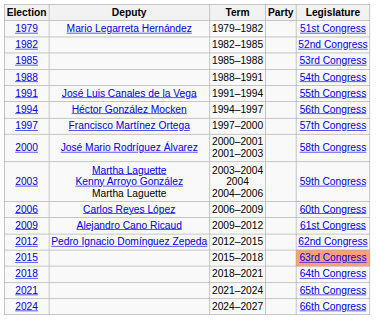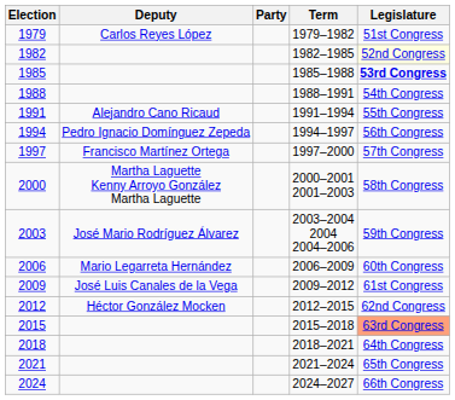columns swapped: Party <-> Term
1979 | Deputy: Mario Legarreta Hernández -> Carlos Reyes López
1982 | Legislature: no background -> lightyellow background
1985 | Legislature: normal -> bold
1991 | Deputy: José Luis Canales de la Vega -> Alejandro Cano Ricaud
1994 | Deputy: Héctor González Mocken -> Pedro Ignacio Domínguez Zepeda
2000 | Deputy: José Mario Rodríguez Álvarez -> Martha Laguette Kenny Arroyo González Martha Laguette
2003 | Deputy: Martha Laguette Kenny Arroyo González Martha Laguette -> José Mario Rodríguez Álvarez
2006 | Deputy: Carlos Reyes López -> Mario Legarreta Hernández
2009 | Deputy: Alejandro Cano Ricaud -> José Luis Canales de la Vega
2012 | Deputy: Pedro Ignacio Domínguez Zepeda -> Héctor González Mocken
